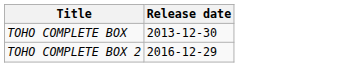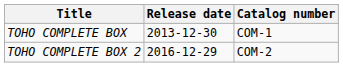+ column: Catalog number | COM-1 | COM-2
